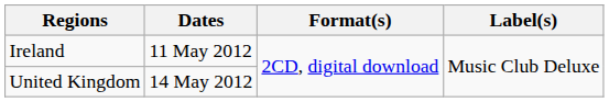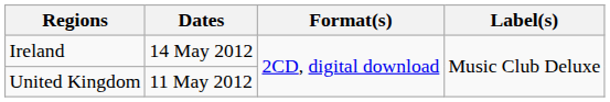Ireland | Dates: 11 May 2012 -> 14 May 2012
United Kingdom | Dates: 14 May 2012 -> 11 May 2012
